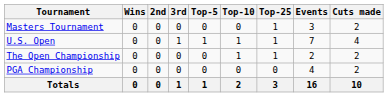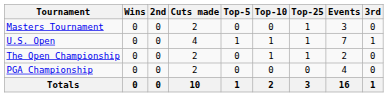columns swapped: 3rd <-> Cuts made
